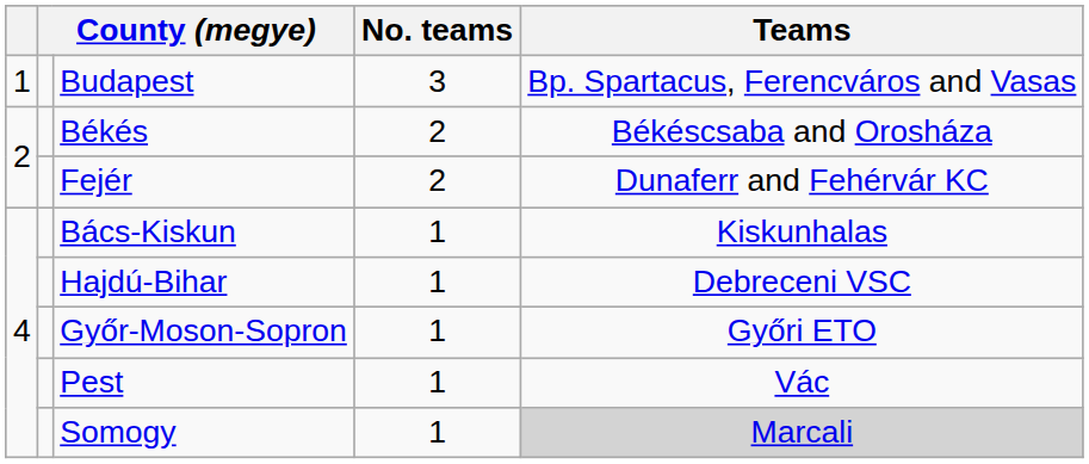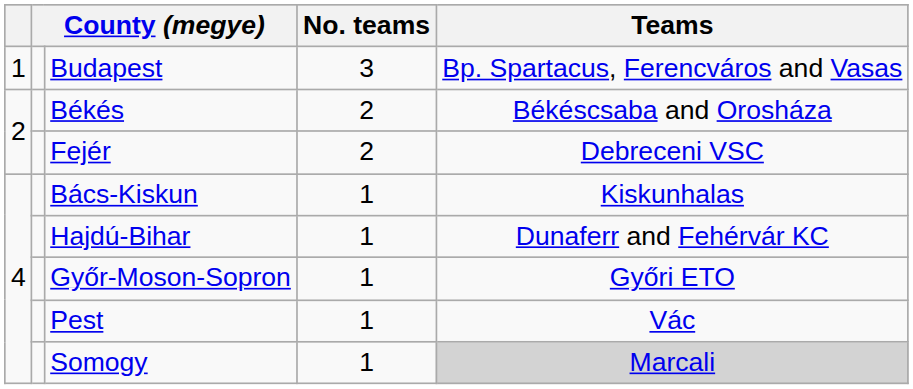Fejér | Teams: Dunaferr and Fehérvár KC -> Debreceni VSC
Hajdú-Bihar | Teams: Debreceni VSC -> Dunaferr and Fehérvár KC
